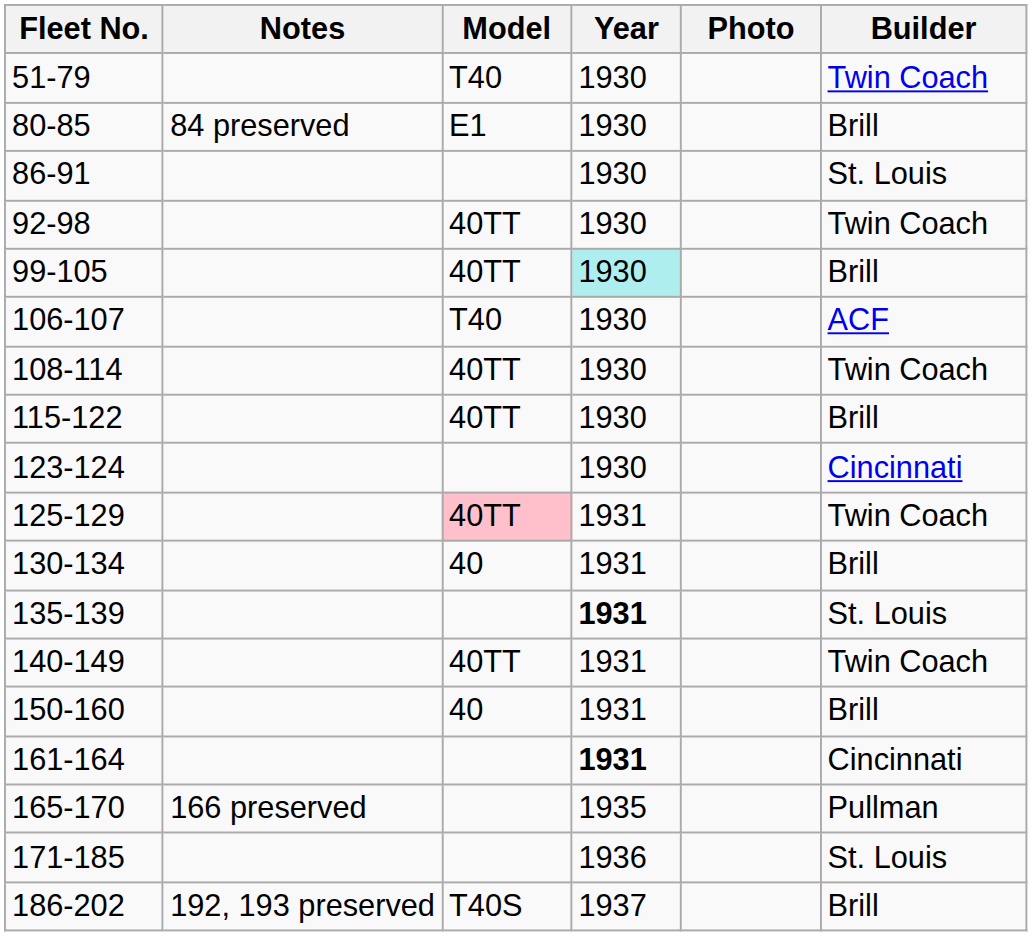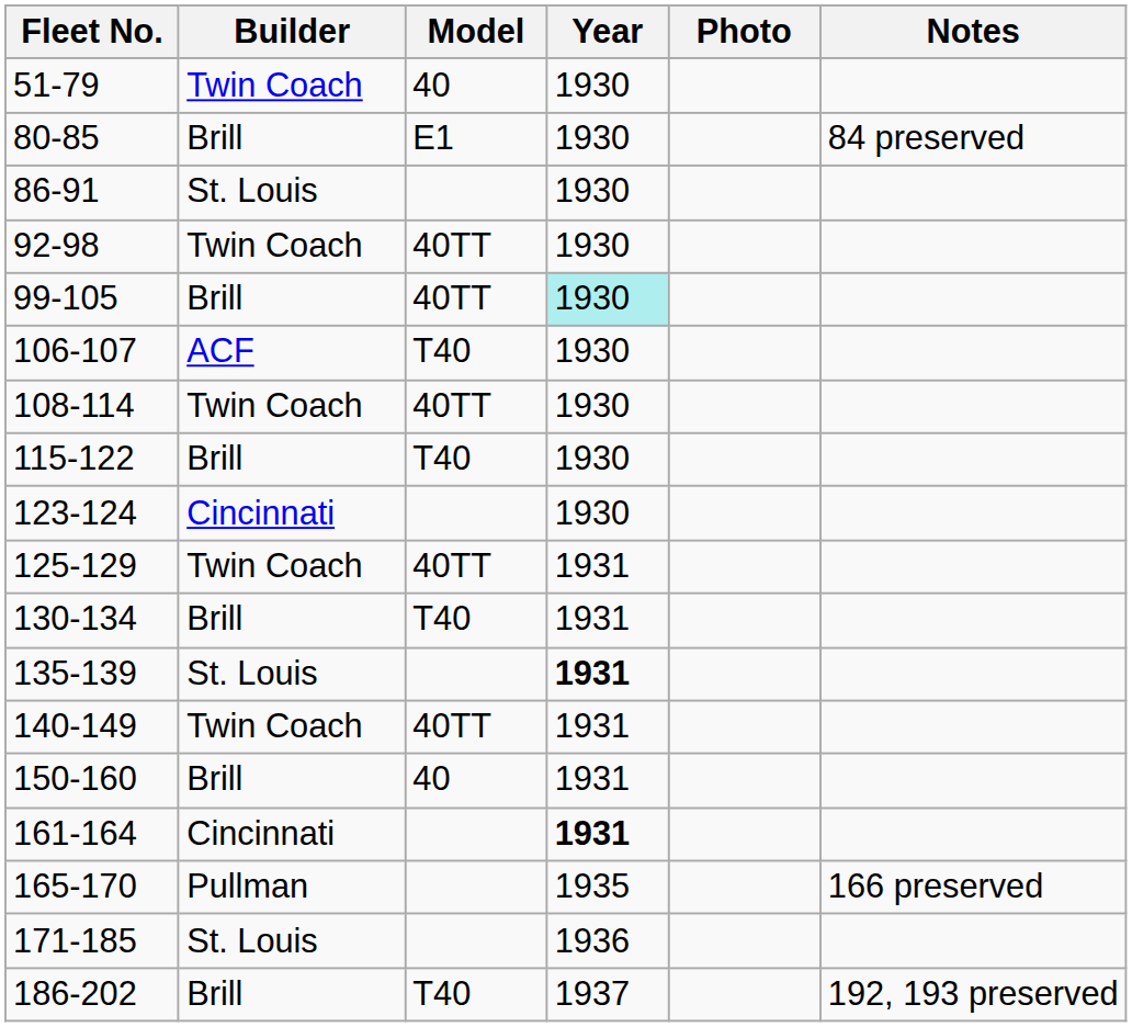columns swapped: Builder <-> Notes
51-79 | Model: T40 -> 40
115-122 | Model: 40TT -> T40
125-129 | Model: pink background -> no background
130-134 | Model: 40 -> T40
186-202 | Model: T40S -> T40
